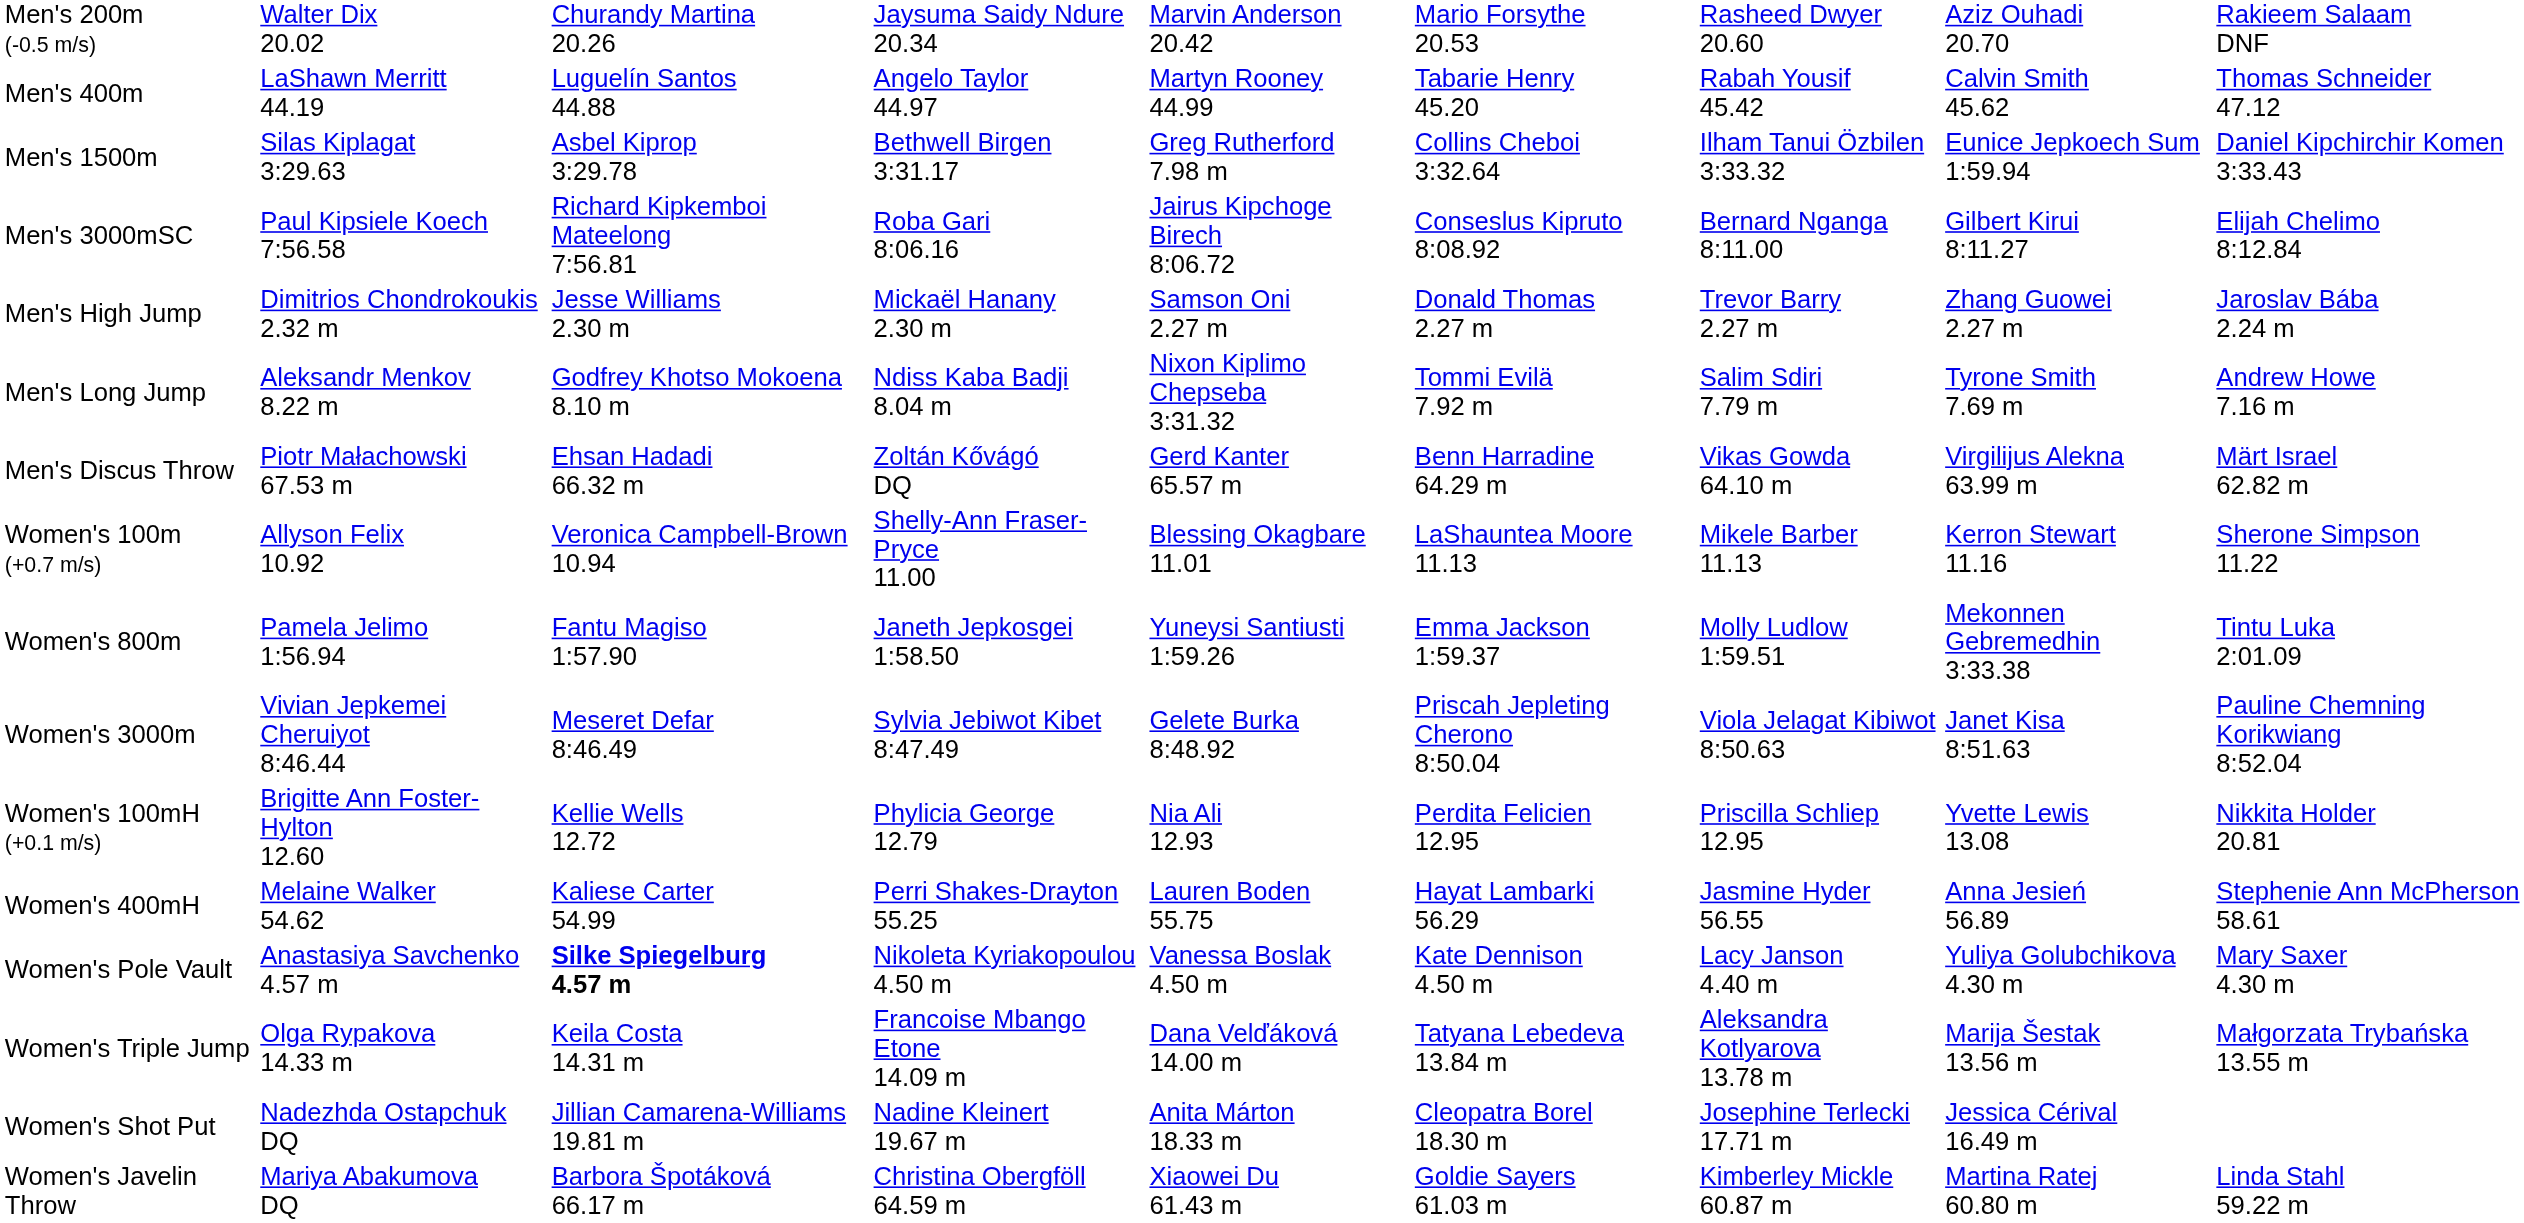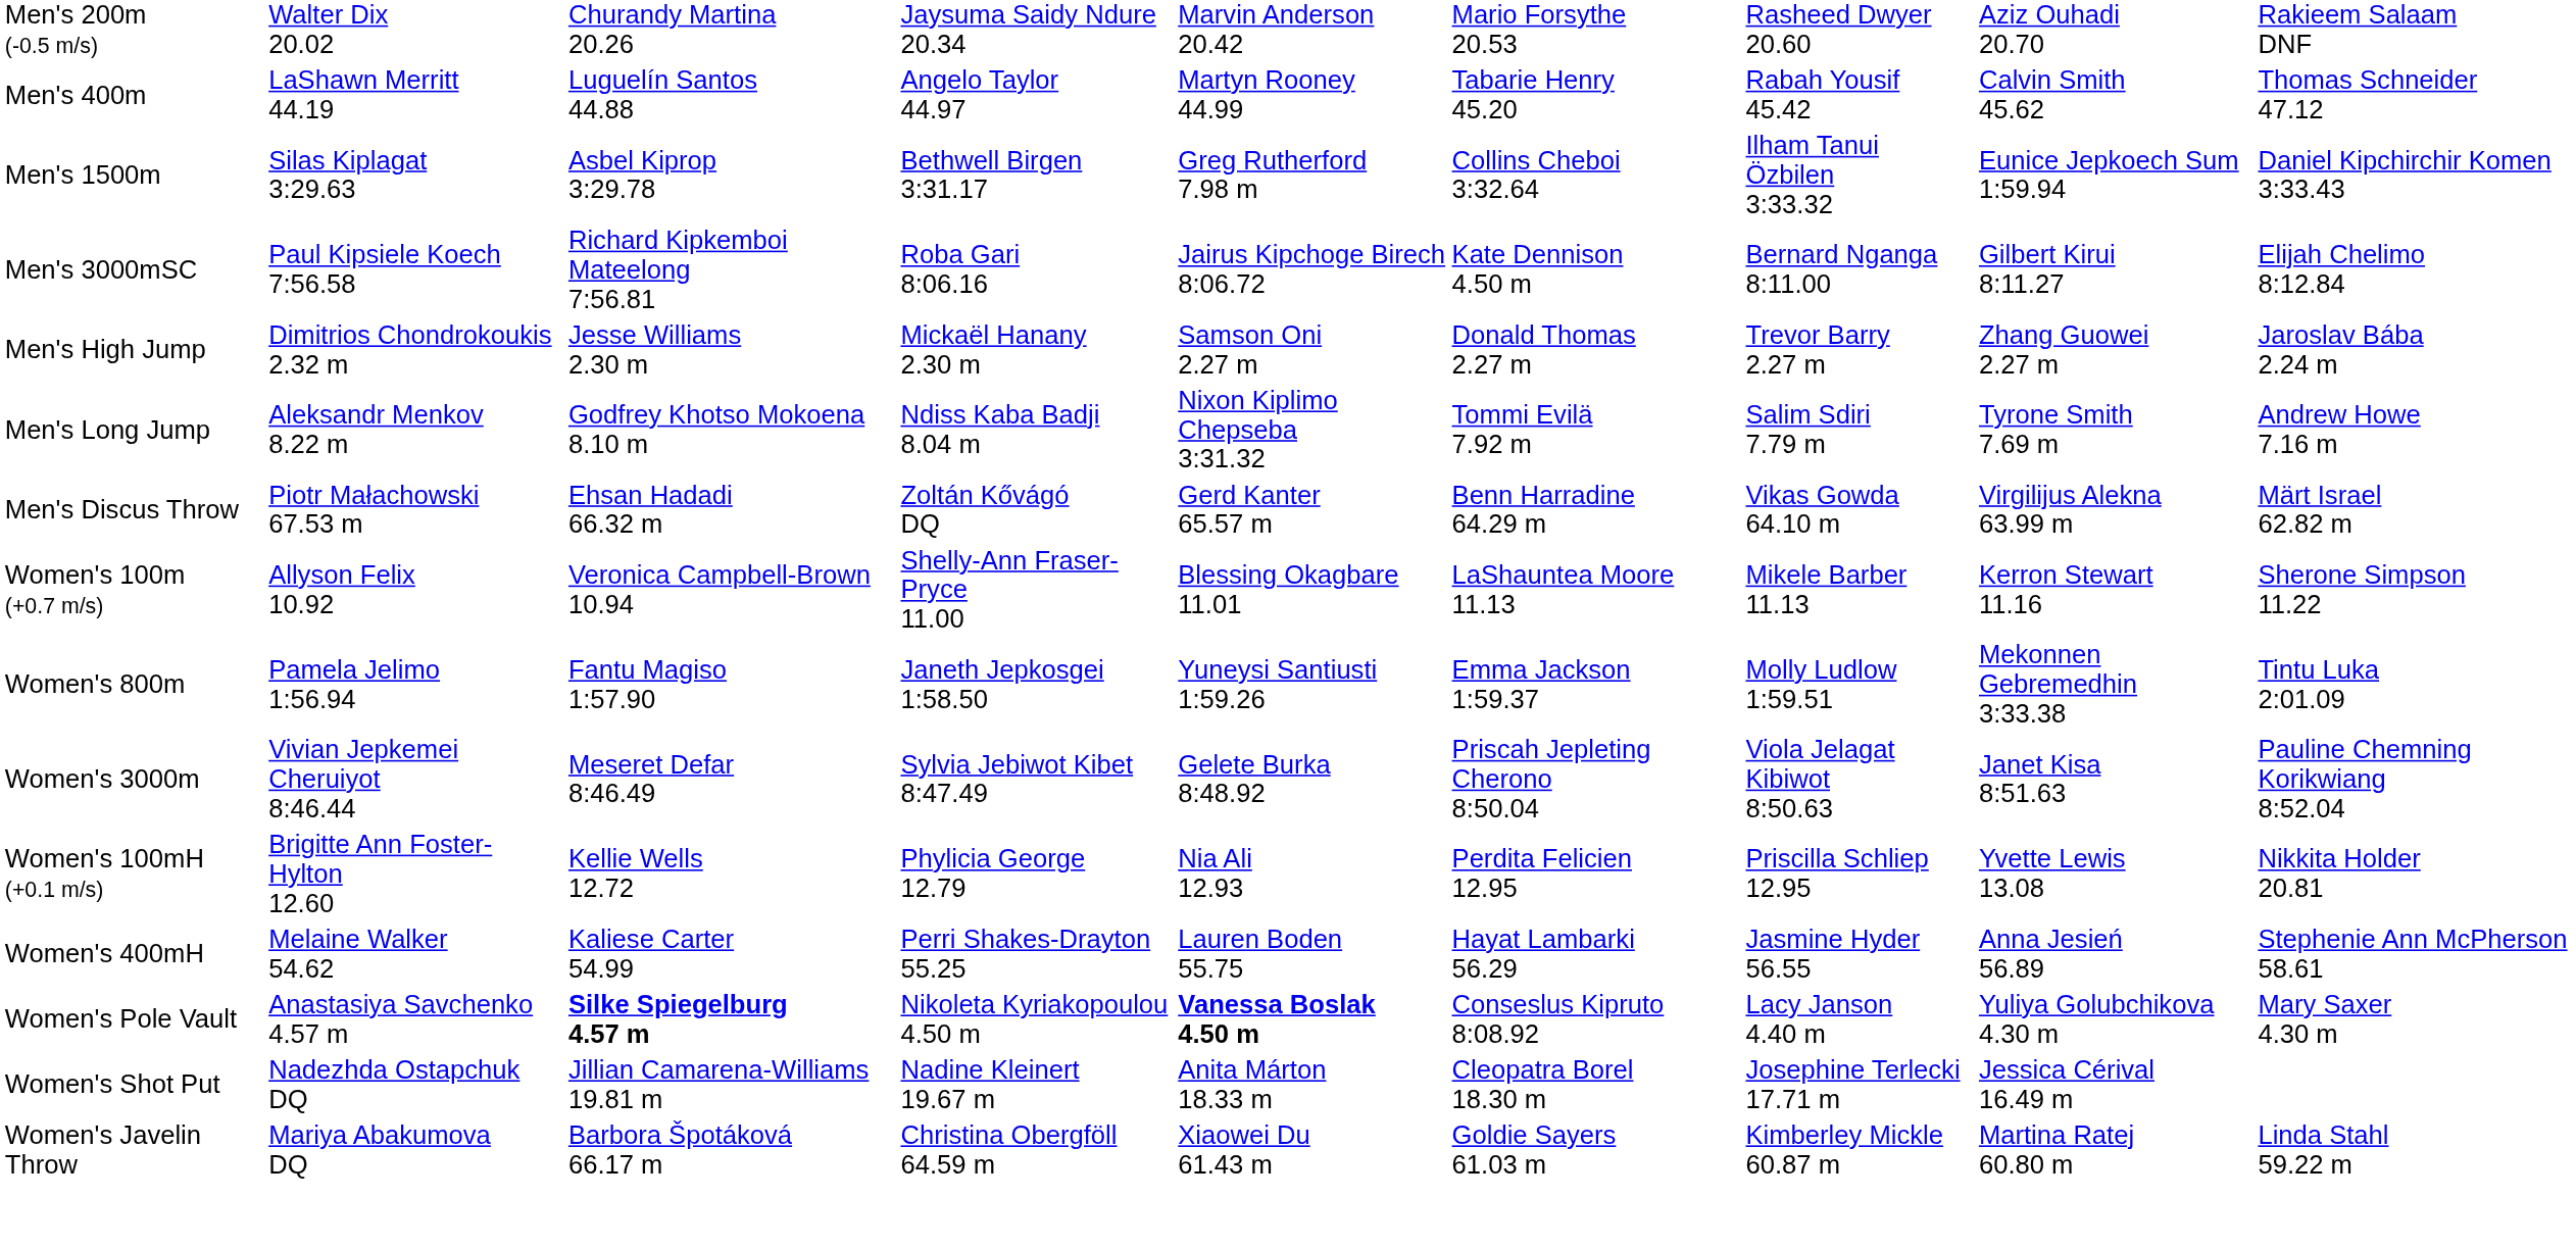Men's 3000mSC | column 6: Conseslus Kipruto 8:08.92 -> Kate Dennison 4.50 m
Women's Pole Vault | column 5: normal -> bold
Women's Pole Vault | column 6: Kate Dennison 4.50 m -> Conseslus Kipruto 8:08.92
- row: Women's Triple Jump | Olga Rypakova 14.33 m | Keila Costa 14.31 m | Francoise Mbango Etone 14.09 m | Dana Velďáková 14.00 m | Tatyana Lebedeva 13.84 m | Aleksandra Kotlyarova 13.78 m | Marija Šestak 13.56 m | Małgorzata Trybańska 13.55 m
